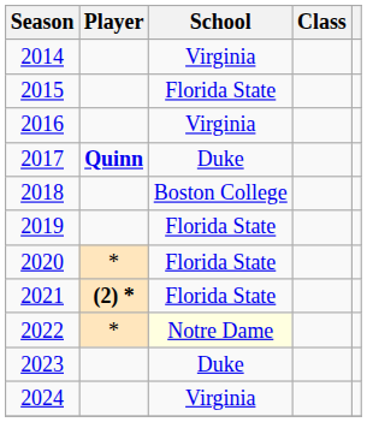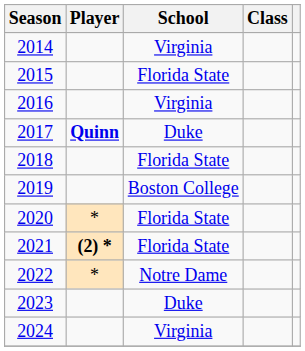2018 | School: Boston College -> Florida State
2019 | School: Florida State -> Boston College
2022 | School: lightyellow background -> no background
